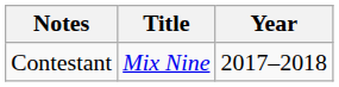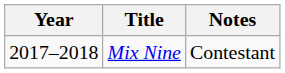columns swapped: Year <-> Notes
